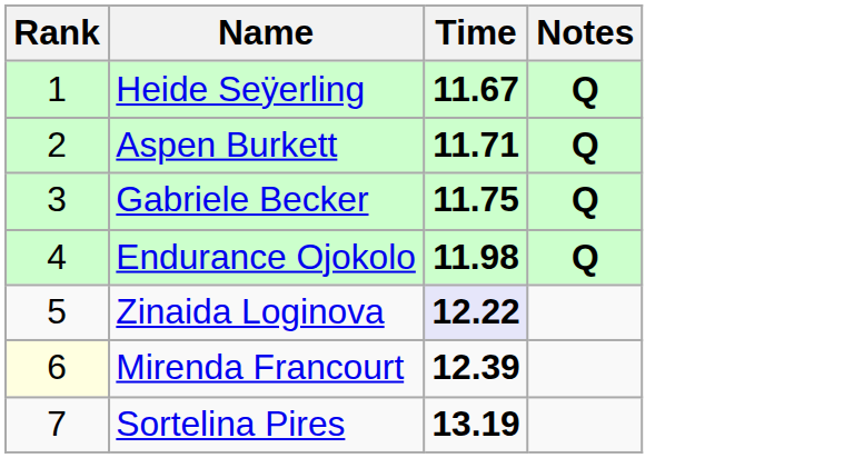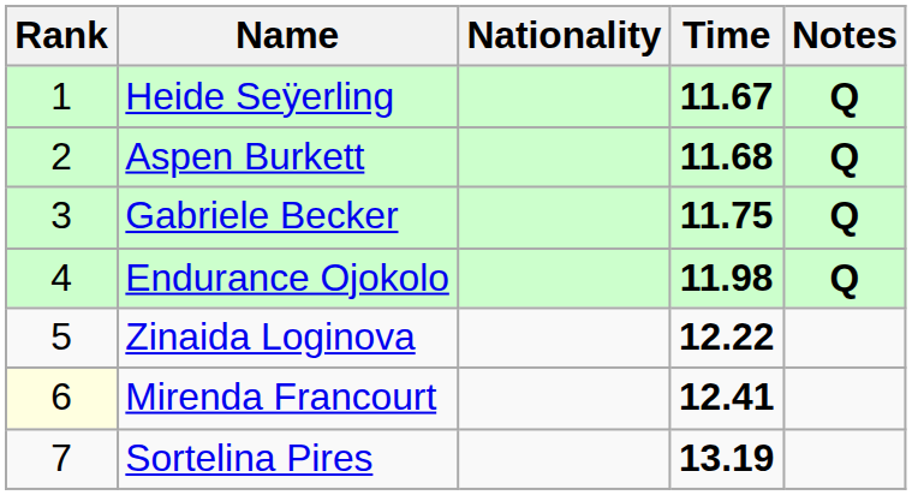+ column: Nationality
Aspen Burkett | Time: 11.71 -> 11.68
Zinaida Loginova | Time: lavender background -> no background
Mirenda Francourt | Time: 12.39 -> 12.41
